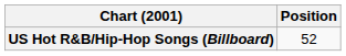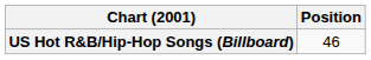US Hot R&B/Hip-Hop Songs (Billboard) | Position: 52 -> 46
